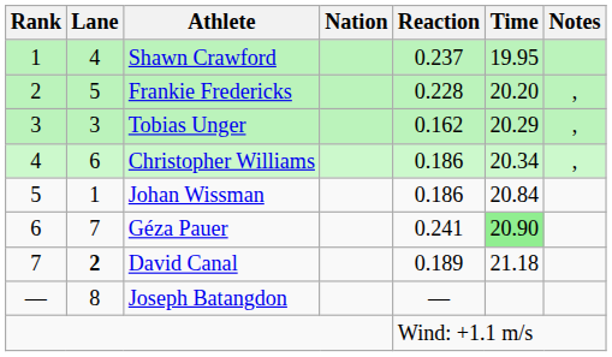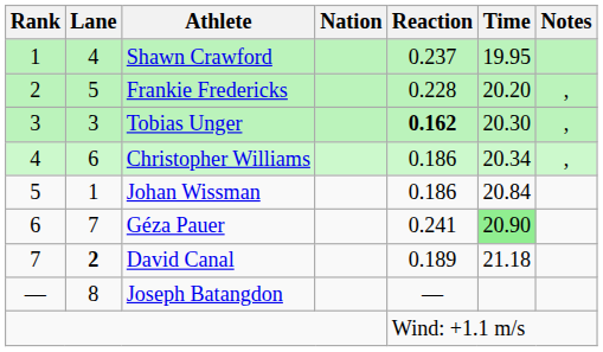Tobias Unger | Reaction: normal -> bold
Tobias Unger | Time: 20.29 -> 20.30
